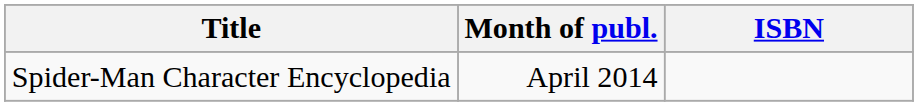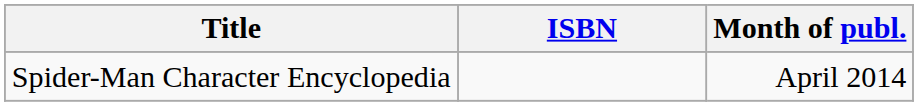columns swapped: ISBN <-> Month of publ.
